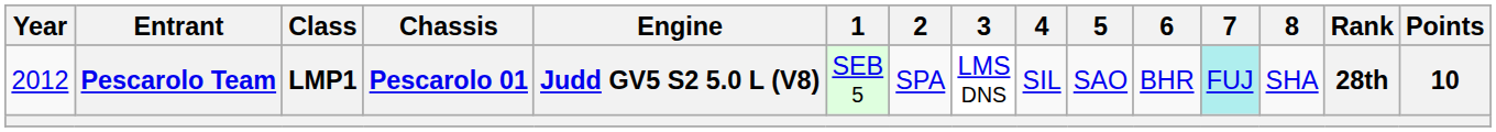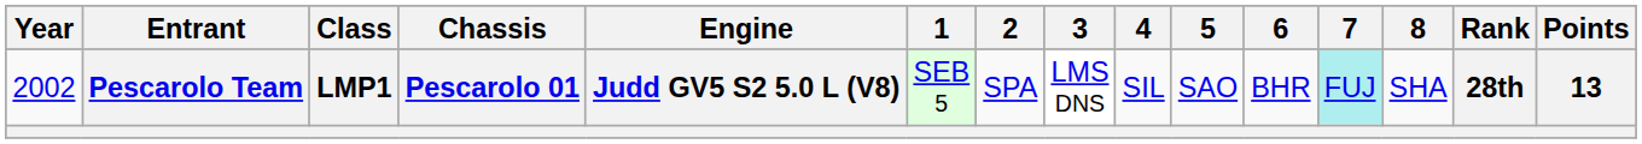Pescarolo Team | Year: 2012 -> 2002
Pescarolo Team | Points: 10 -> 13
